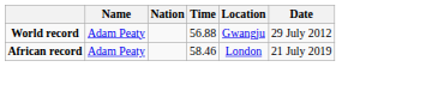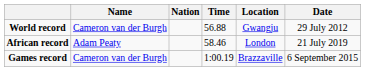World record | Name: Adam Peaty -> Cameron van der Burgh
+ row: Games record | Cameron van der Burgh | 1:00.19 | Brazzaville | 6 September 2015
